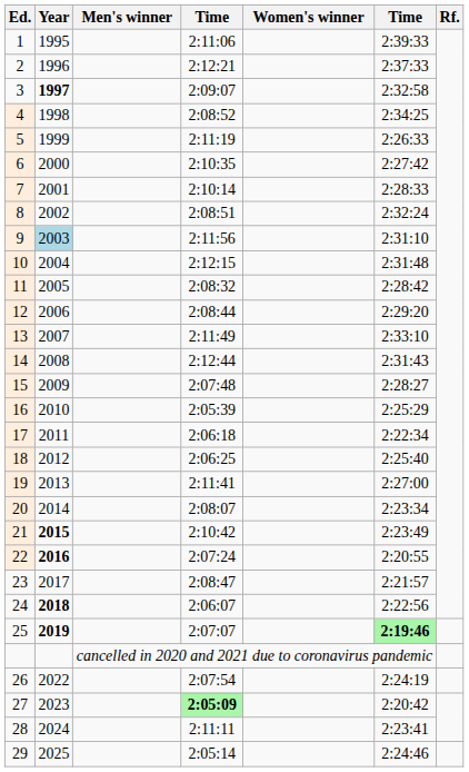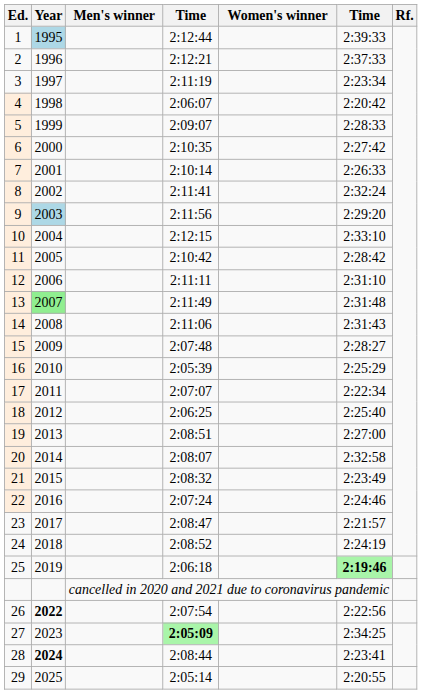1 | Year: no background -> lightblue background
1 | column 4: 2:11:06 -> 2:12:44
3 | Year: bold -> normal
3 | column 4: 2:09:07 -> 2:11:19
3 | column 6: 2:32:58 -> 2:23:34
4 | column 4: 2:08:52 -> 2:06:07
4 | column 6: 2:34:25 -> 2:20:42
5 | column 4: 2:11:19 -> 2:09:07
5 | column 6: 2:26:33 -> 2:28:33
7 | column 6: 2:28:33 -> 2:26:33
8 | column 4: 2:08:51 -> 2:11:41
9 | column 6: 2:31:10 -> 2:29:20
10 | column 6: 2:31:48 -> 2:33:10
11 | column 4: 2:08:32 -> 2:10:42
12 | column 4: 2:08:44 -> 2:11:11
12 | column 6: 2:29:20 -> 2:31:10
13 | Year: no background -> lightgreen background
13 | column 6: 2:33:10 -> 2:31:48
14 | column 4: 2:12:44 -> 2:11:06
17 | column 4: 2:06:18 -> 2:07:07
19 | column 4: 2:11:41 -> 2:08:51
20 | column 6: 2:23:34 -> 2:32:58
21 | Year: bold -> normal
21 | column 4: 2:10:42 -> 2:08:32
22 | Year: bold -> normal
22 | column 6: 2:20:55 -> 2:24:46
24 | Year: bold -> normal
24 | column 4: 2:06:07 -> 2:08:52
24 | column 6: 2:22:56 -> 2:24:19
25 | Year: bold -> normal
25 | column 4: 2:07:07 -> 2:06:18
26 | Year: normal -> bold
26 | column 6: 2:24:19 -> 2:22:56
27 | column 6: 2:20:42 -> 2:34:25
28 | Year: normal -> bold
28 | column 4: 2:11:11 -> 2:08:44
29 | column 6: 2:24:46 -> 2:20:55
